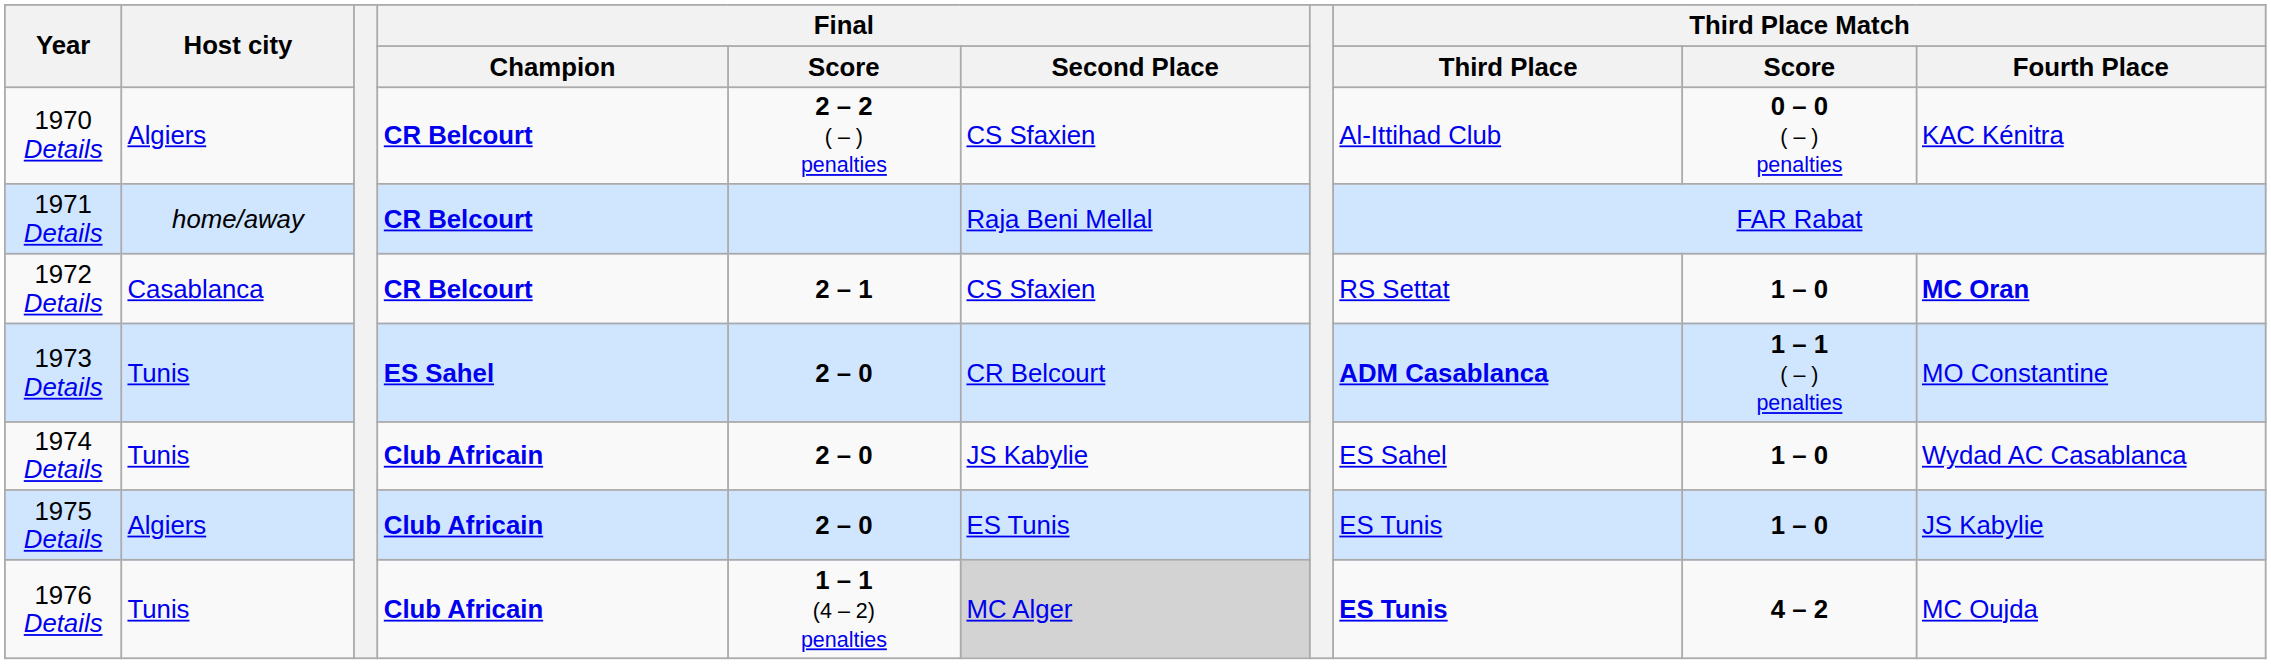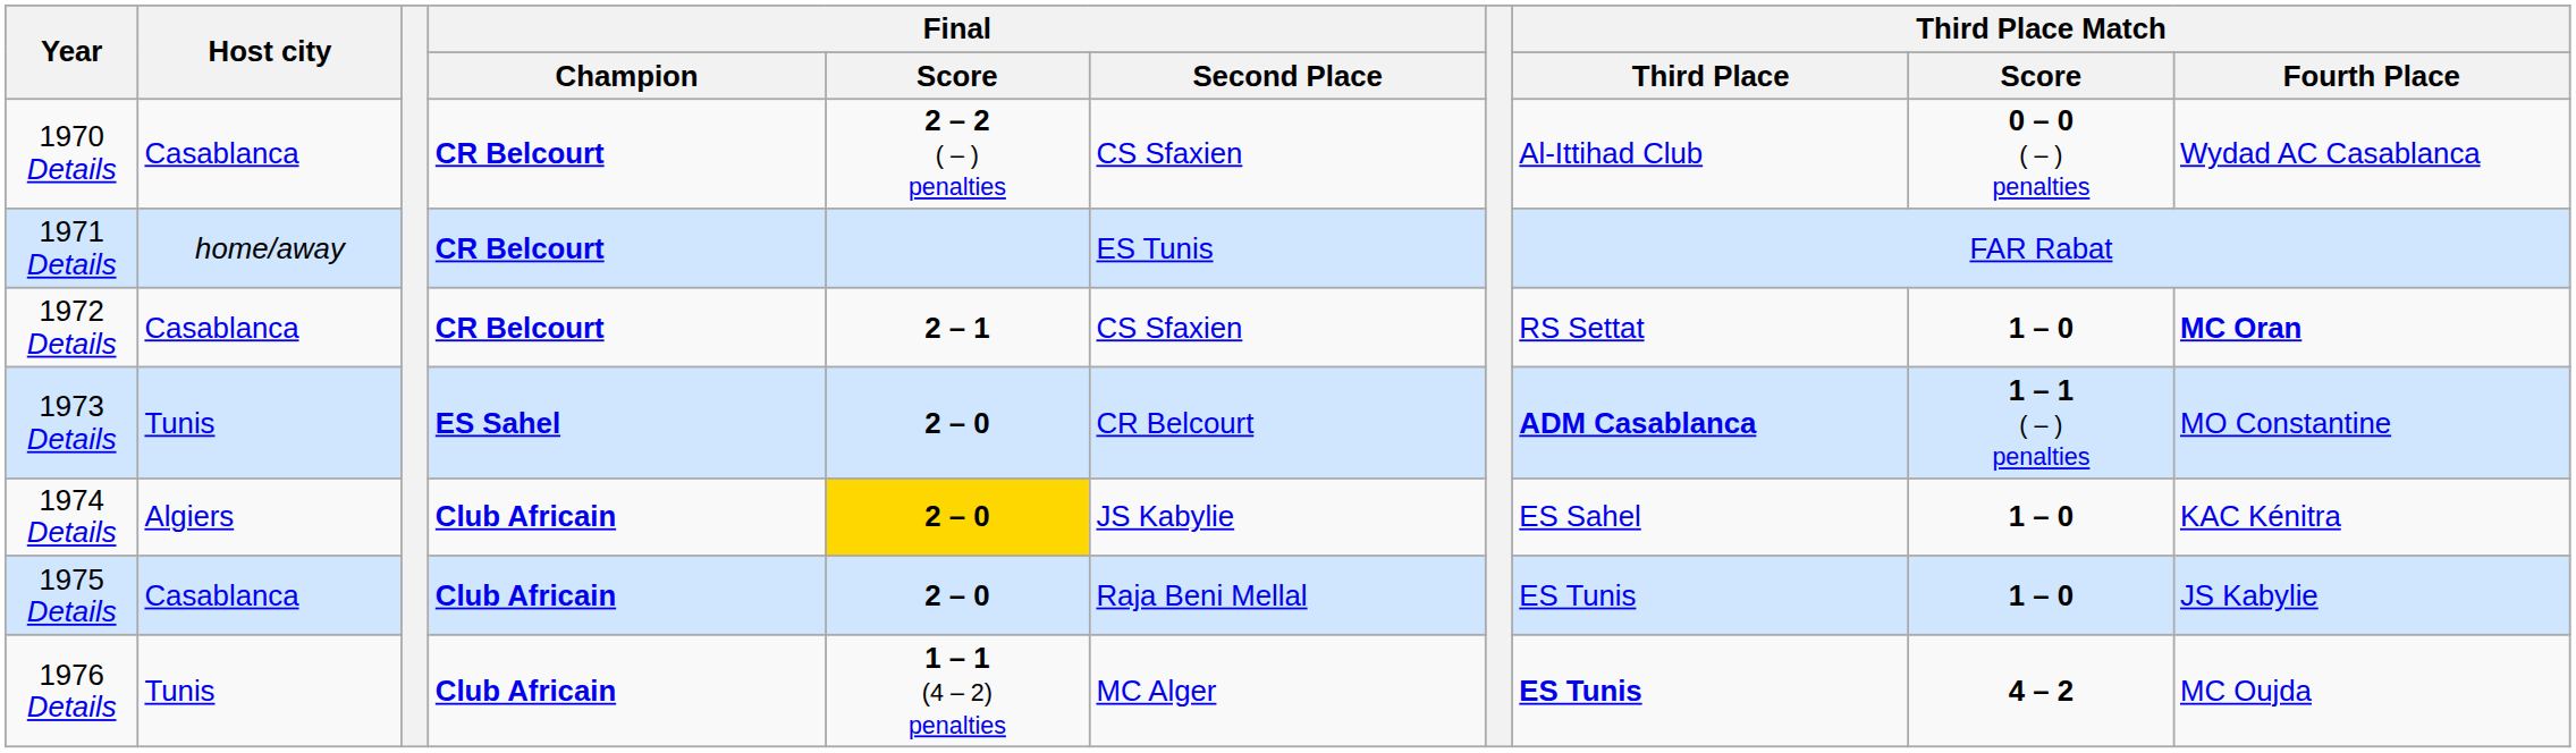1970 Details | Host city: Algiers -> Casablanca
1970 Details | Third Place Match / Fourth Place: KAC Kénitra -> Wydad AC Casablanca
1971 Details | Final / Second Place: Raja Beni Mellal -> ES Tunis
1974 Details | Host city: Tunis -> Algiers
1974 Details | Final / Score: no background -> gold background
1974 Details | Third Place Match / Fourth Place: Wydad AC Casablanca -> KAC Kénitra
1975 Details | Host city: Algiers -> Casablanca
1975 Details | Final / Second Place: ES Tunis -> Raja Beni Mellal
1976 Details | Final / Second Place: lightgrey background -> no background
